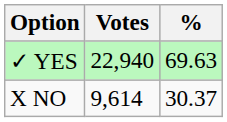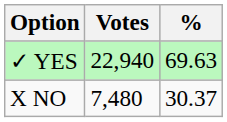X NO | Votes: 9,614 -> 7,480
